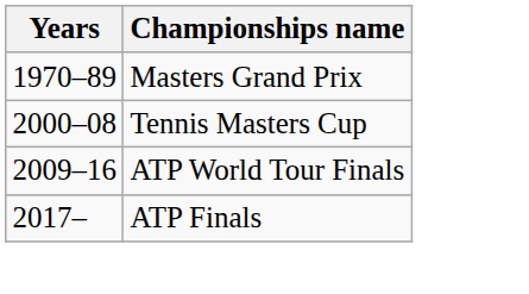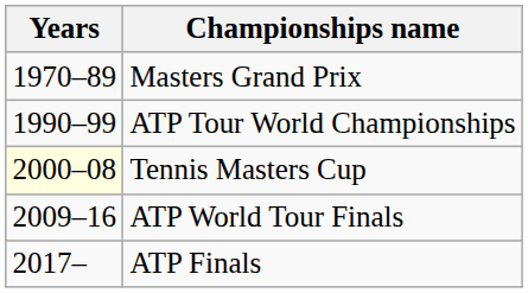+ row: 1990–99 | ATP Tour World Championships
Tennis Masters Cup | Years: no background -> lightyellow background
